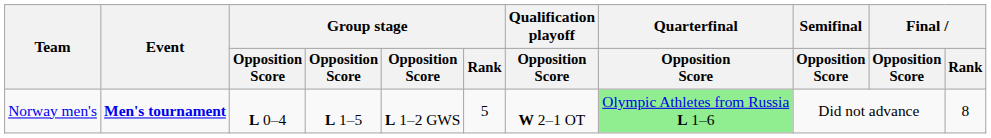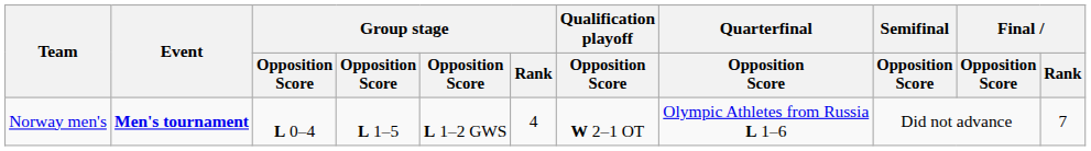Norway men's | Group stage / Rank: 5 -> 4
Norway men's | Quarterfinal / Opposition Score: lightgreen background -> no background
Norway men's | Final / Rank: 8 -> 7
